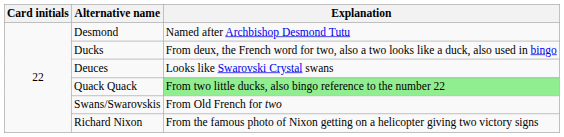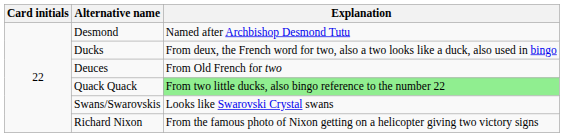Deuces | Explanation: Looks like Swarovski Crystal swans -> From Old French for two
Swans/Swarovskis | Explanation: From Old French for two -> Looks like Swarovski Crystal swans
